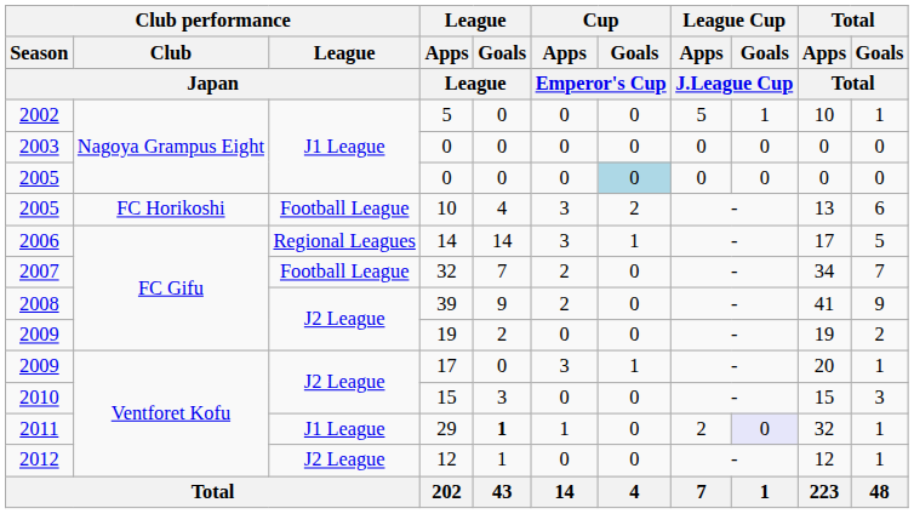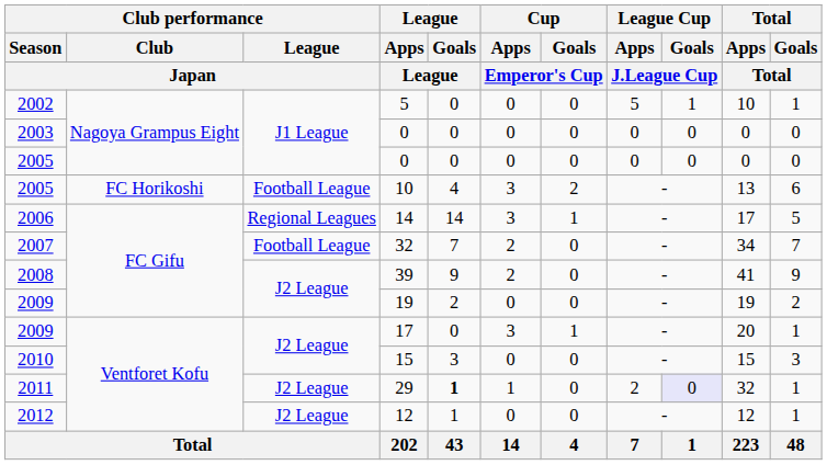2005 / 0 | Cup / Goals / Emperor's Cup: lightblue background -> no background
29 | Club performance / League / Japan: J1 League -> J2 League
